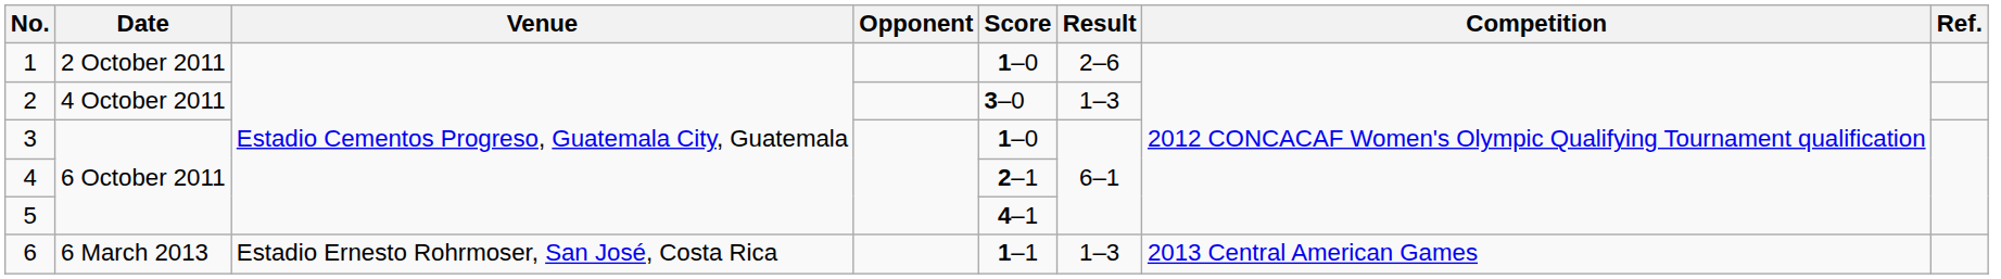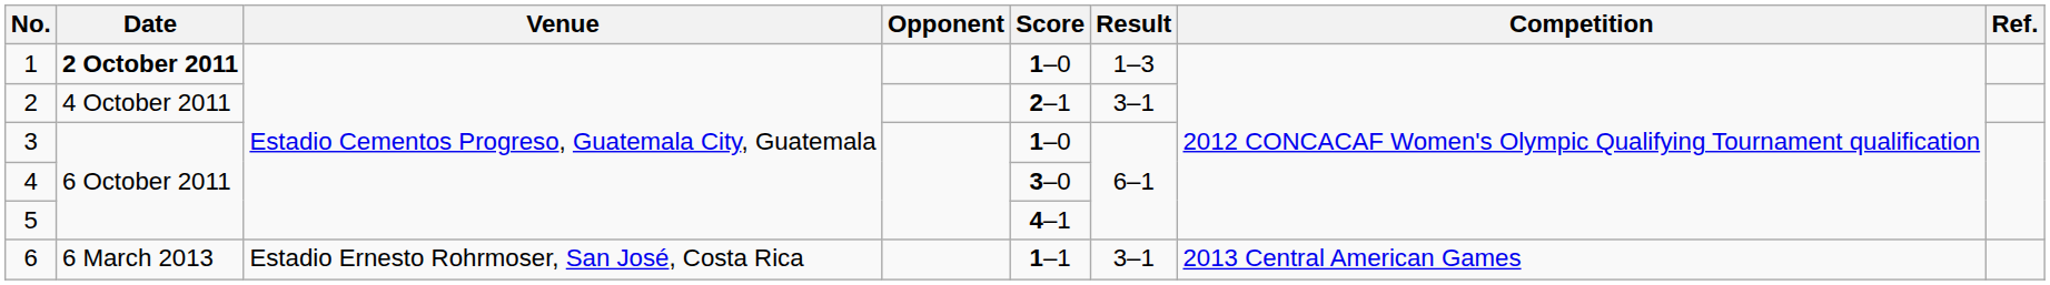1 | Date: normal -> bold
1 | Result: 2–6 -> 1–3
2 | Score: 3–0 -> 2–1
2 | Result: 1–3 -> 3–1
4 | Score: 2–1 -> 3–0
6 | Result: 1–3 -> 3–1
